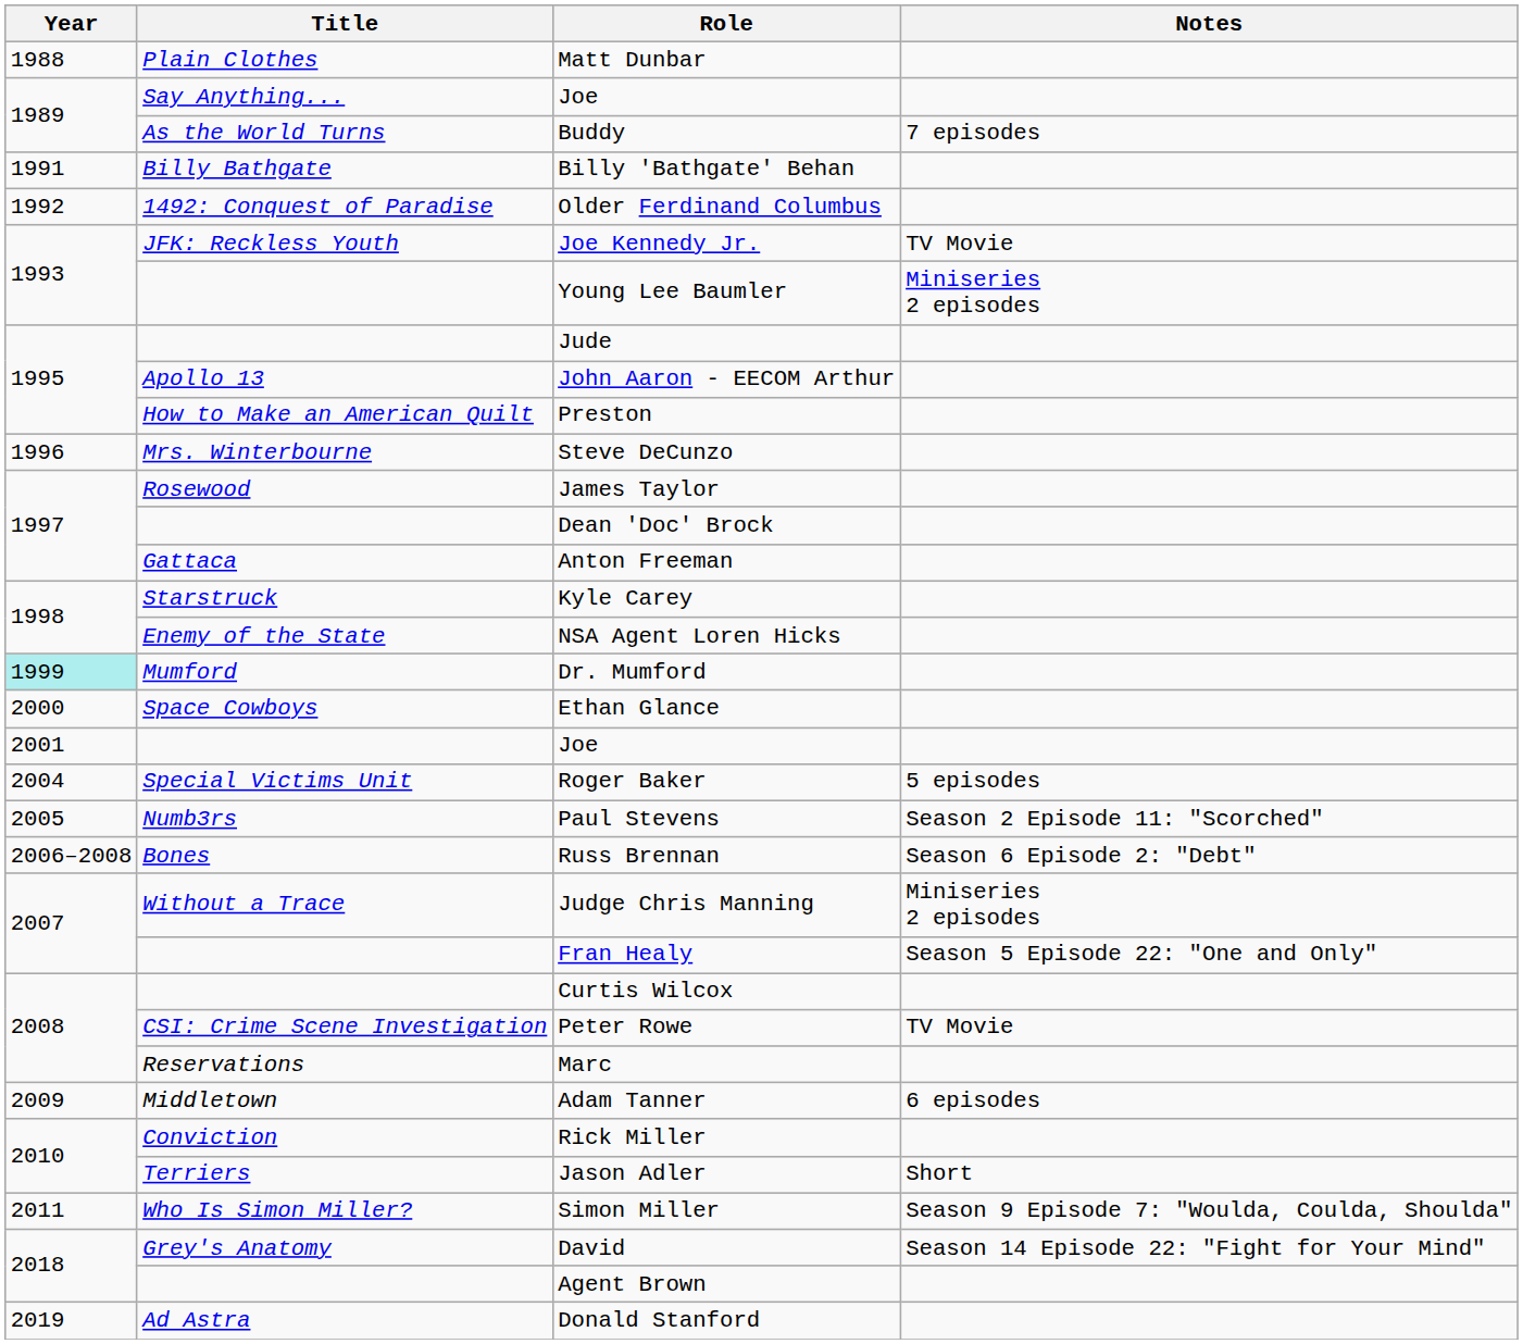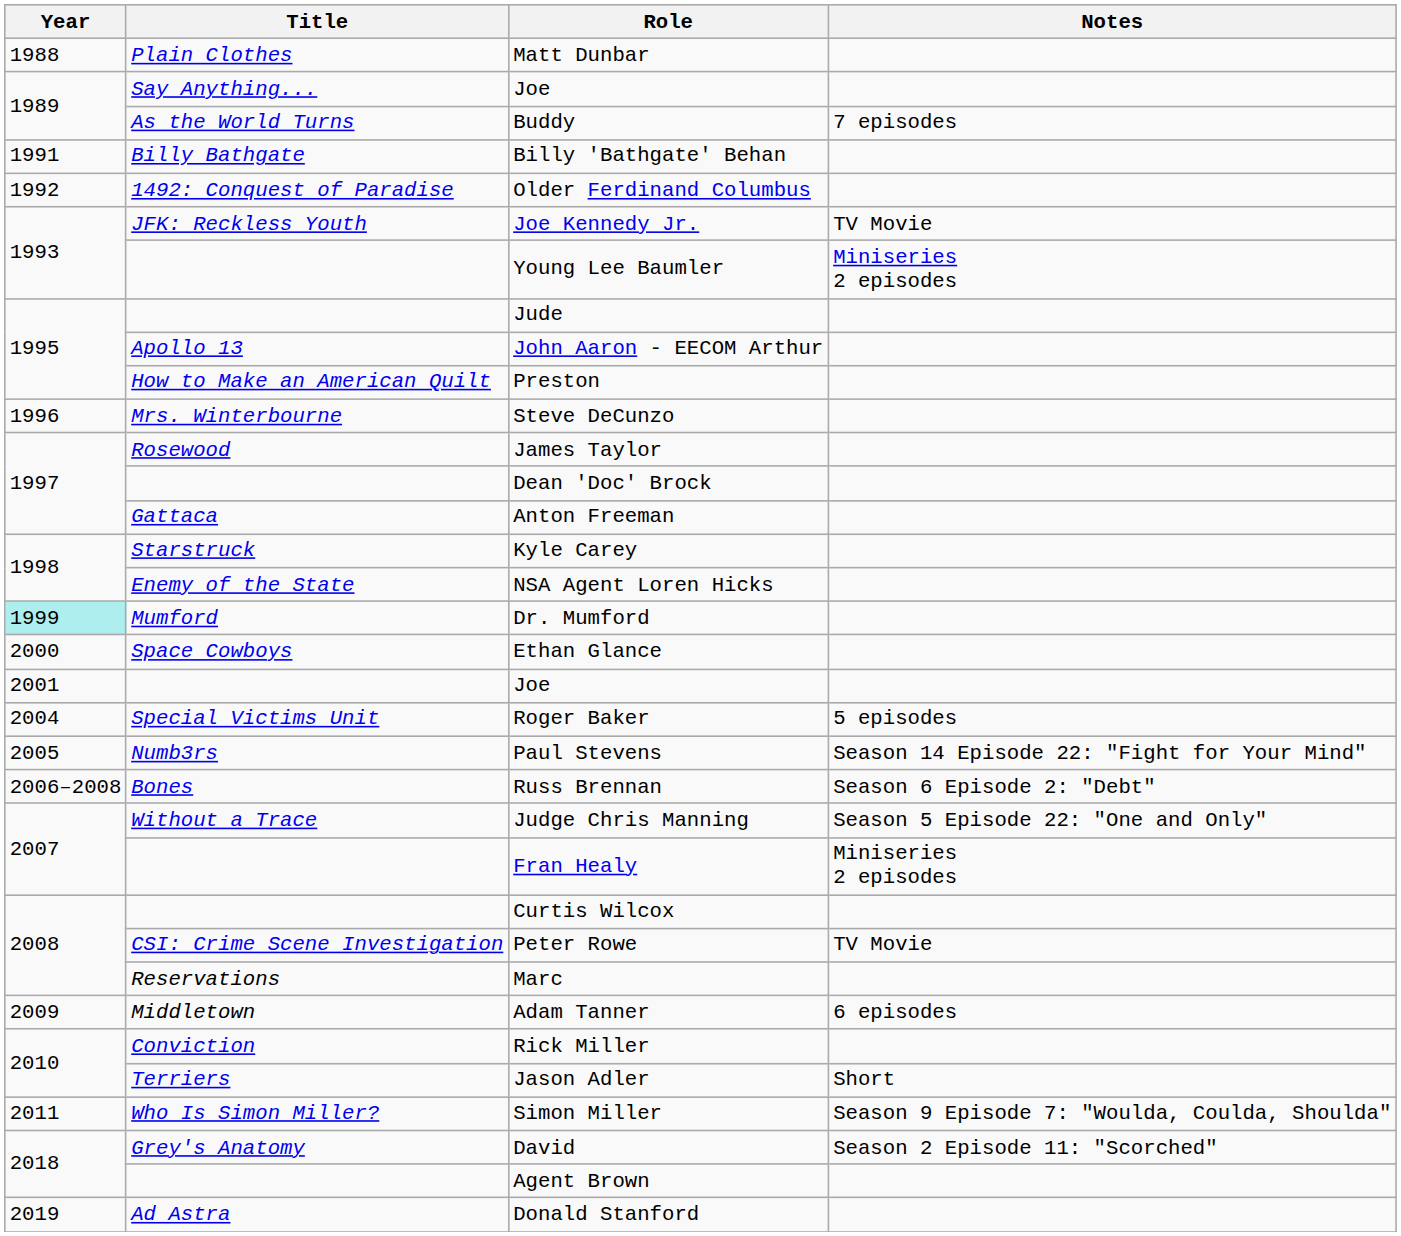Paul Stevens | Notes: Season 2 Episode 11: "Scorched" -> Season 14 Episode 22: "Fight for Your Mind"
Judge Chris Manning | Notes: Miniseries 2 episodes -> Season 5 Episode 22: "One and Only"
Fran Healy | Notes: Season 5 Episode 22: "One and Only" -> Miniseries 2 episodes
David | Notes: Season 14 Episode 22: "Fight for Your Mind" -> Season 2 Episode 11: "Scorched"
